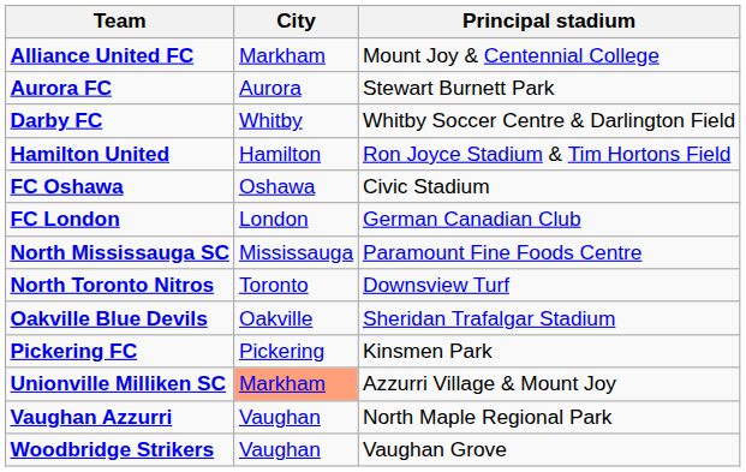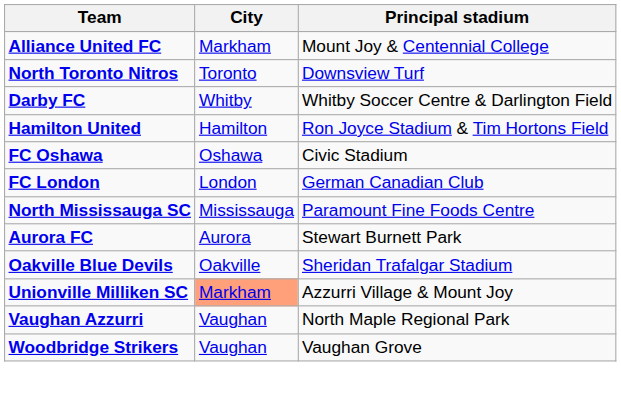rows swapped: Aurora FC <-> North Toronto Nitros
- row: Pickering FC | Pickering | Kinsmen Park
